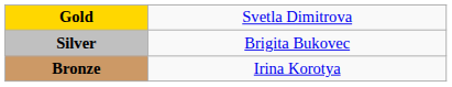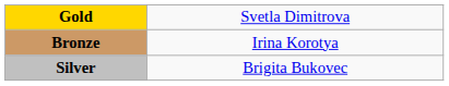rows swapped: Silver <-> Bronze
